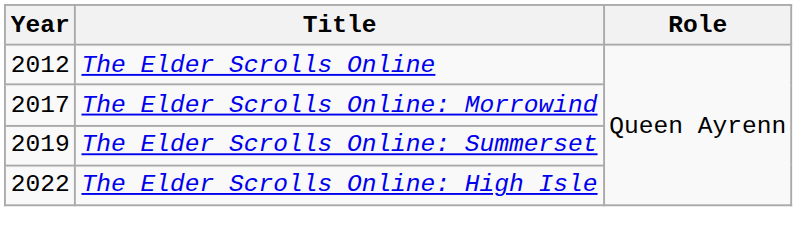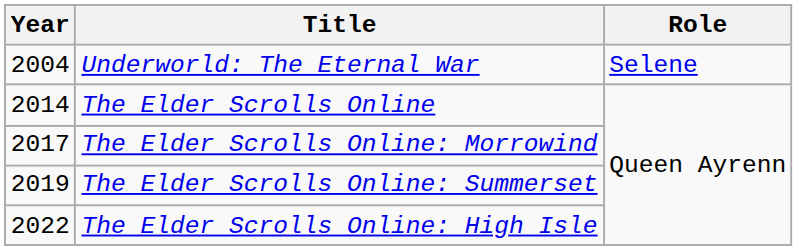+ row: 2004 | Underworld: The Eternal War | Selene
The Elder Scrolls Online | Year: 2012 -> 2014
